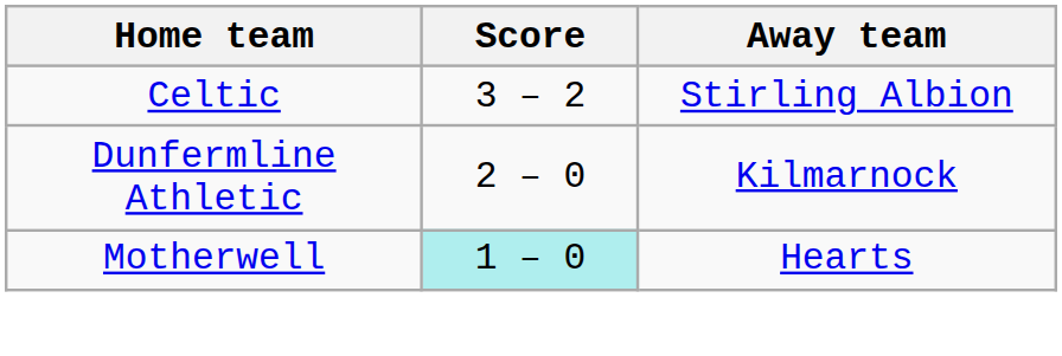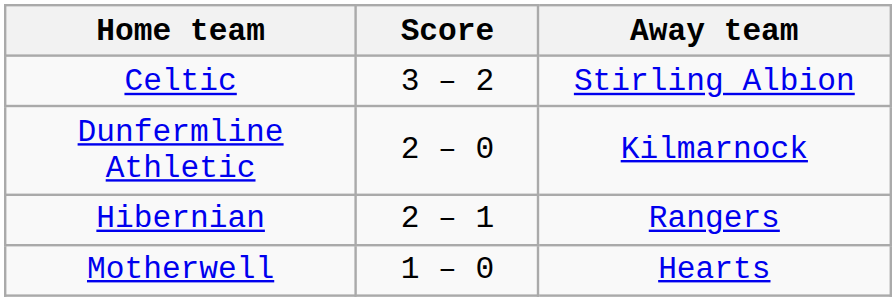+ row: Hibernian | 2 – 1 | Rangers
Motherwell | Score: paleturquoise background -> no background
